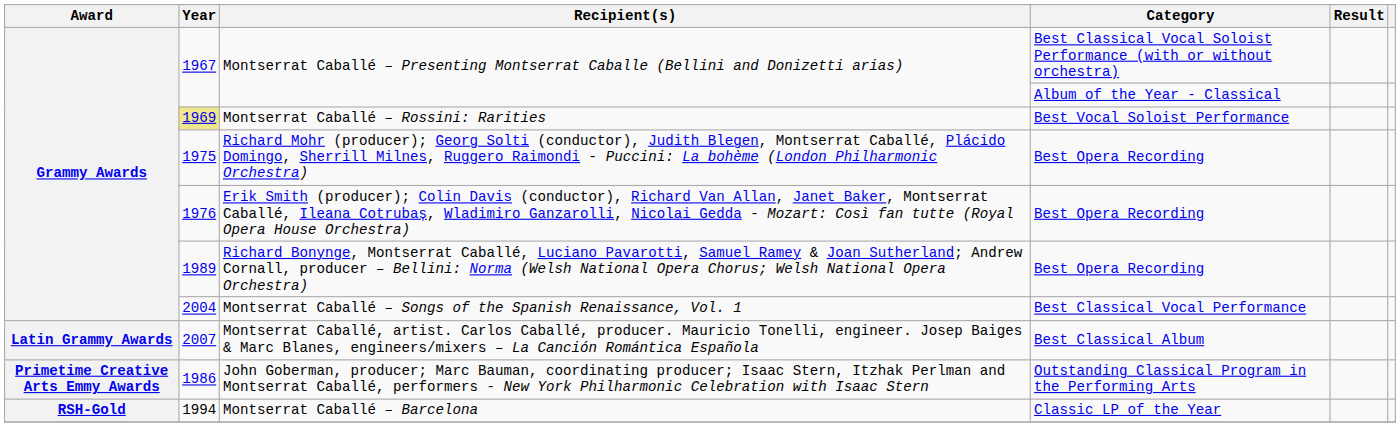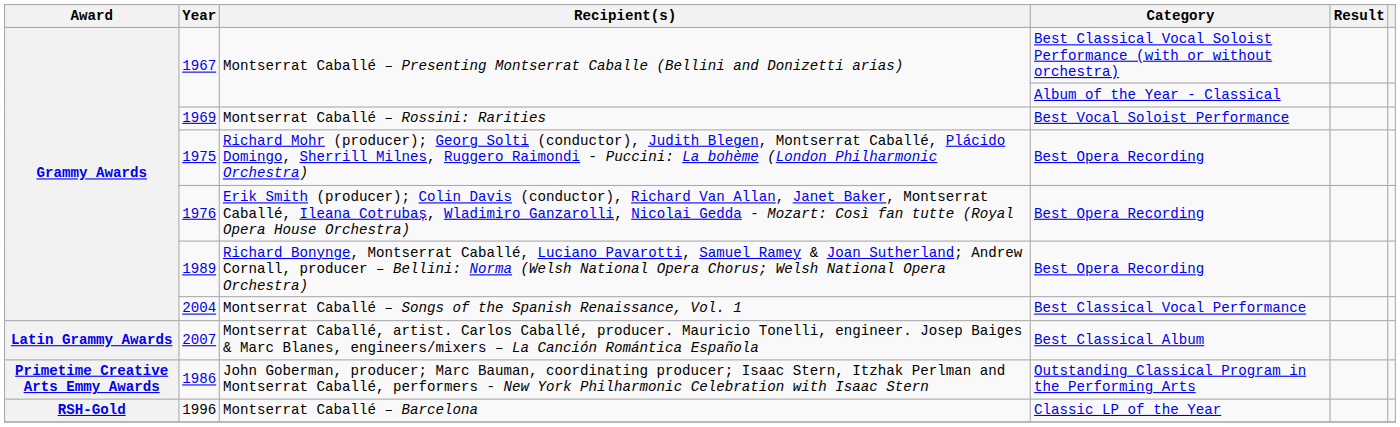Montserrat Caballé – Rossini: Rarities | Year: khaki background -> no background
Montserrat Caballé – Barcelona | Year: 1994 -> 1996
